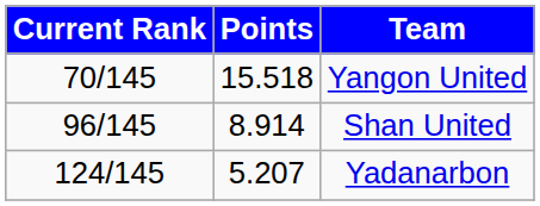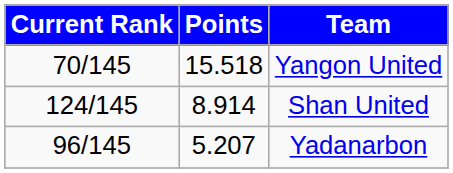Shan United | Current Rank: 96/145 -> 124/145
Yadanarbon | Current Rank: 124/145 -> 96/145
